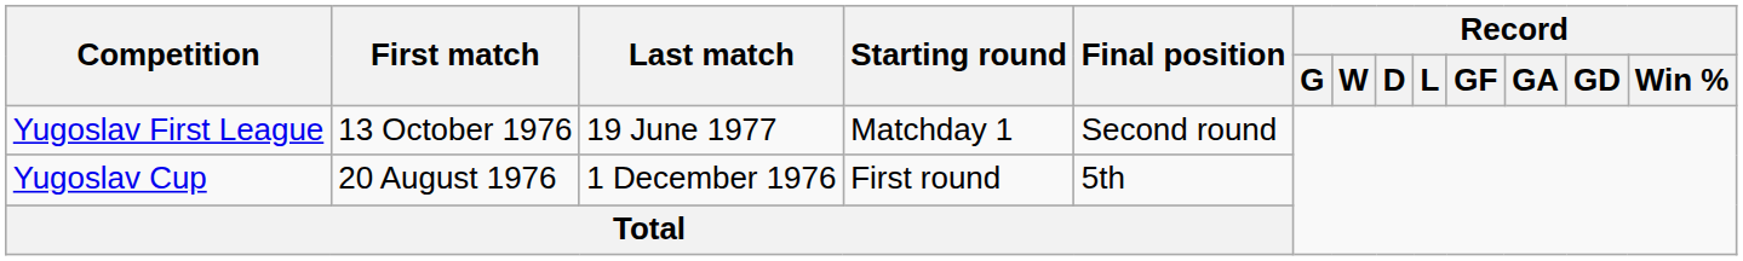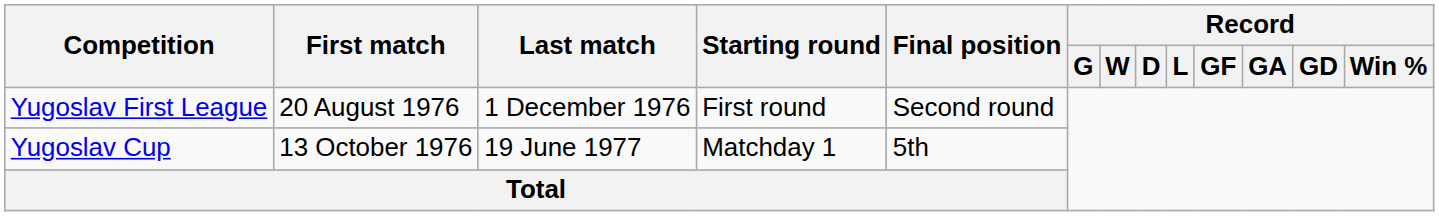Yugoslav First League | First match: 13 October 1976 -> 20 August 1976
Yugoslav First League | Last match: 19 June 1977 -> 1 December 1976
Yugoslav First League | Starting round: Matchday 1 -> First round
Yugoslav Cup | First match: 20 August 1976 -> 13 October 1976
Yugoslav Cup | Last match: 1 December 1976 -> 19 June 1977
Yugoslav Cup | Starting round: First round -> Matchday 1
